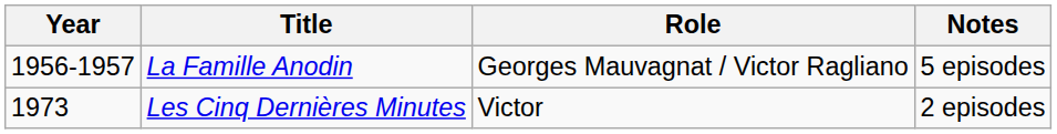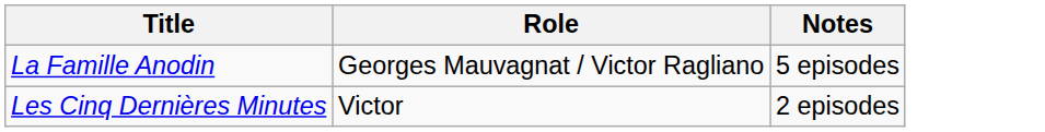- column: Year | 1956-1957 | 1973
